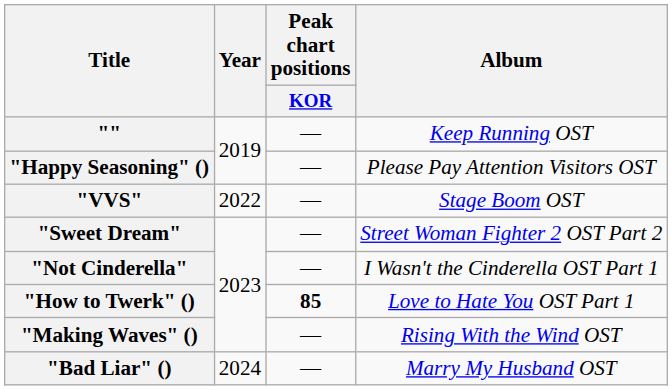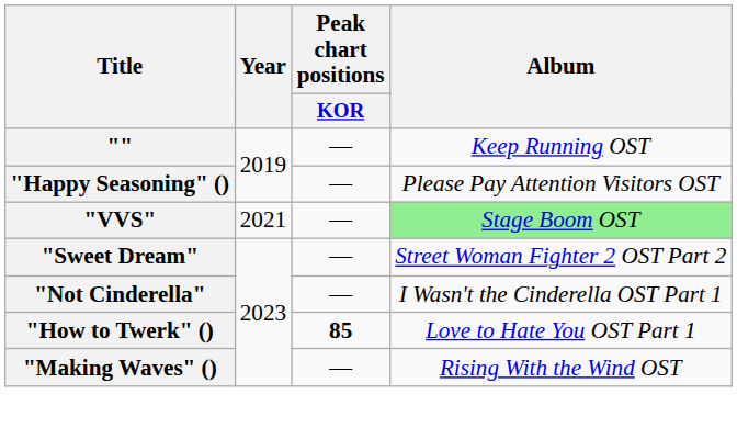"VVS" | Year: 2022 -> 2021
"VVS" | Album: no background -> lightgreen background
- row: "Bad Liar" () | 2024 | — | Marry My Husband OST
